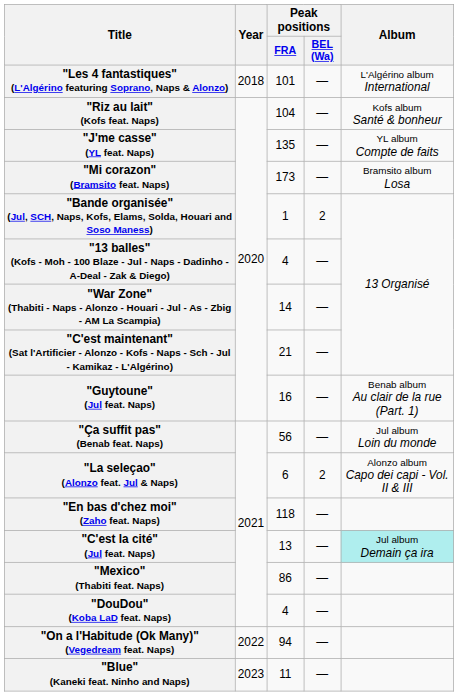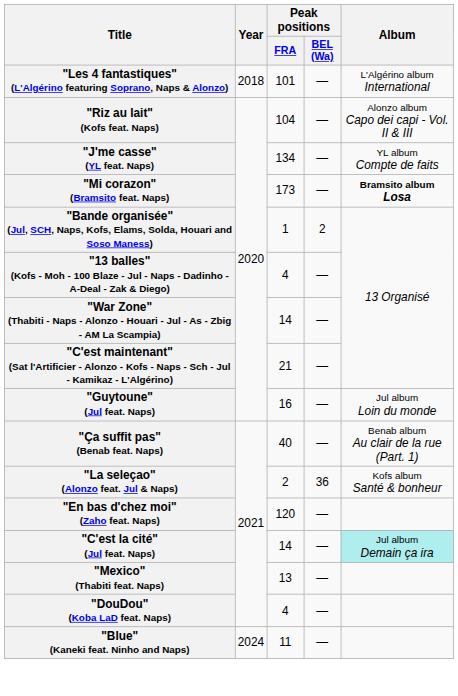"Riz au lait" (Kofs feat. Naps) | Album: Kofs album Santé & bonheur -> Alonzo album Capo dei capi - Vol. II & III
"J'me casse" (YL feat. Naps) | Peak positions / FRA: 135 -> 134
"Mi corazon" (Bramsito feat. Naps) | Album: normal -> bold
"Guytoune" (Jul feat. Naps) | Album: Benab album Au clair de la rue (Part. 1) -> Jul album Loin du monde
"Ça suffit pas" (Benab feat. Naps) | Peak positions / FRA: 56 -> 40
"Ça suffit pas" (Benab feat. Naps) | Album: Jul album Loin du monde -> Benab album Au clair de la rue (Part. 1)
"La seleçao" (Alonzo feat. Jul & Naps) | Peak positions / FRA: 6 -> 2
"La seleçao" (Alonzo feat. Jul & Naps) | Peak positions / BEL (Wa): 2 -> 36
"La seleçao" (Alonzo feat. Jul & Naps) | Album: Alonzo album Capo dei capi - Vol. II & III -> Kofs album Santé & bonheur
"En bas d'chez moi" (Zaho feat. Naps) | Peak positions / FRA: 118 -> 120
"C'est la cité" (Jul feat. Naps) | Peak positions / FRA: 13 -> 14
"Mexico" (Thabiti feat. Naps) | Peak positions / FRA: 86 -> 13
- row: "On a l'Habitude (Ok Many)" (Vegedream feat. Naps) | 2022 | 94 | —
"Blue" (Kaneki feat. Ninho and Naps) | Year: 2023 -> 2024
